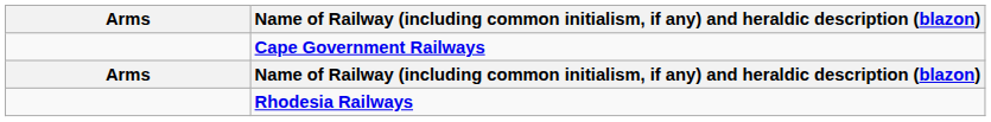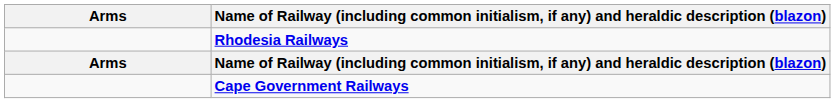rows swapped: Cape Government Railways <-> Rhodesia Railways
